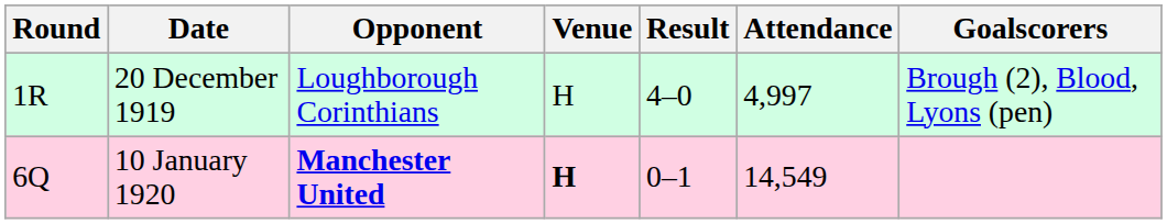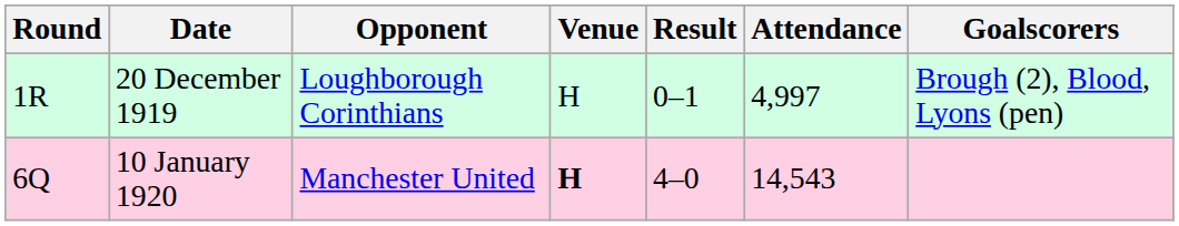20 December 1919 | Result: 4–0 -> 0–1
10 January 1920 | Opponent: bold -> normal
10 January 1920 | Result: 0–1 -> 4–0
10 January 1920 | Attendance: 14,549 -> 14,543
